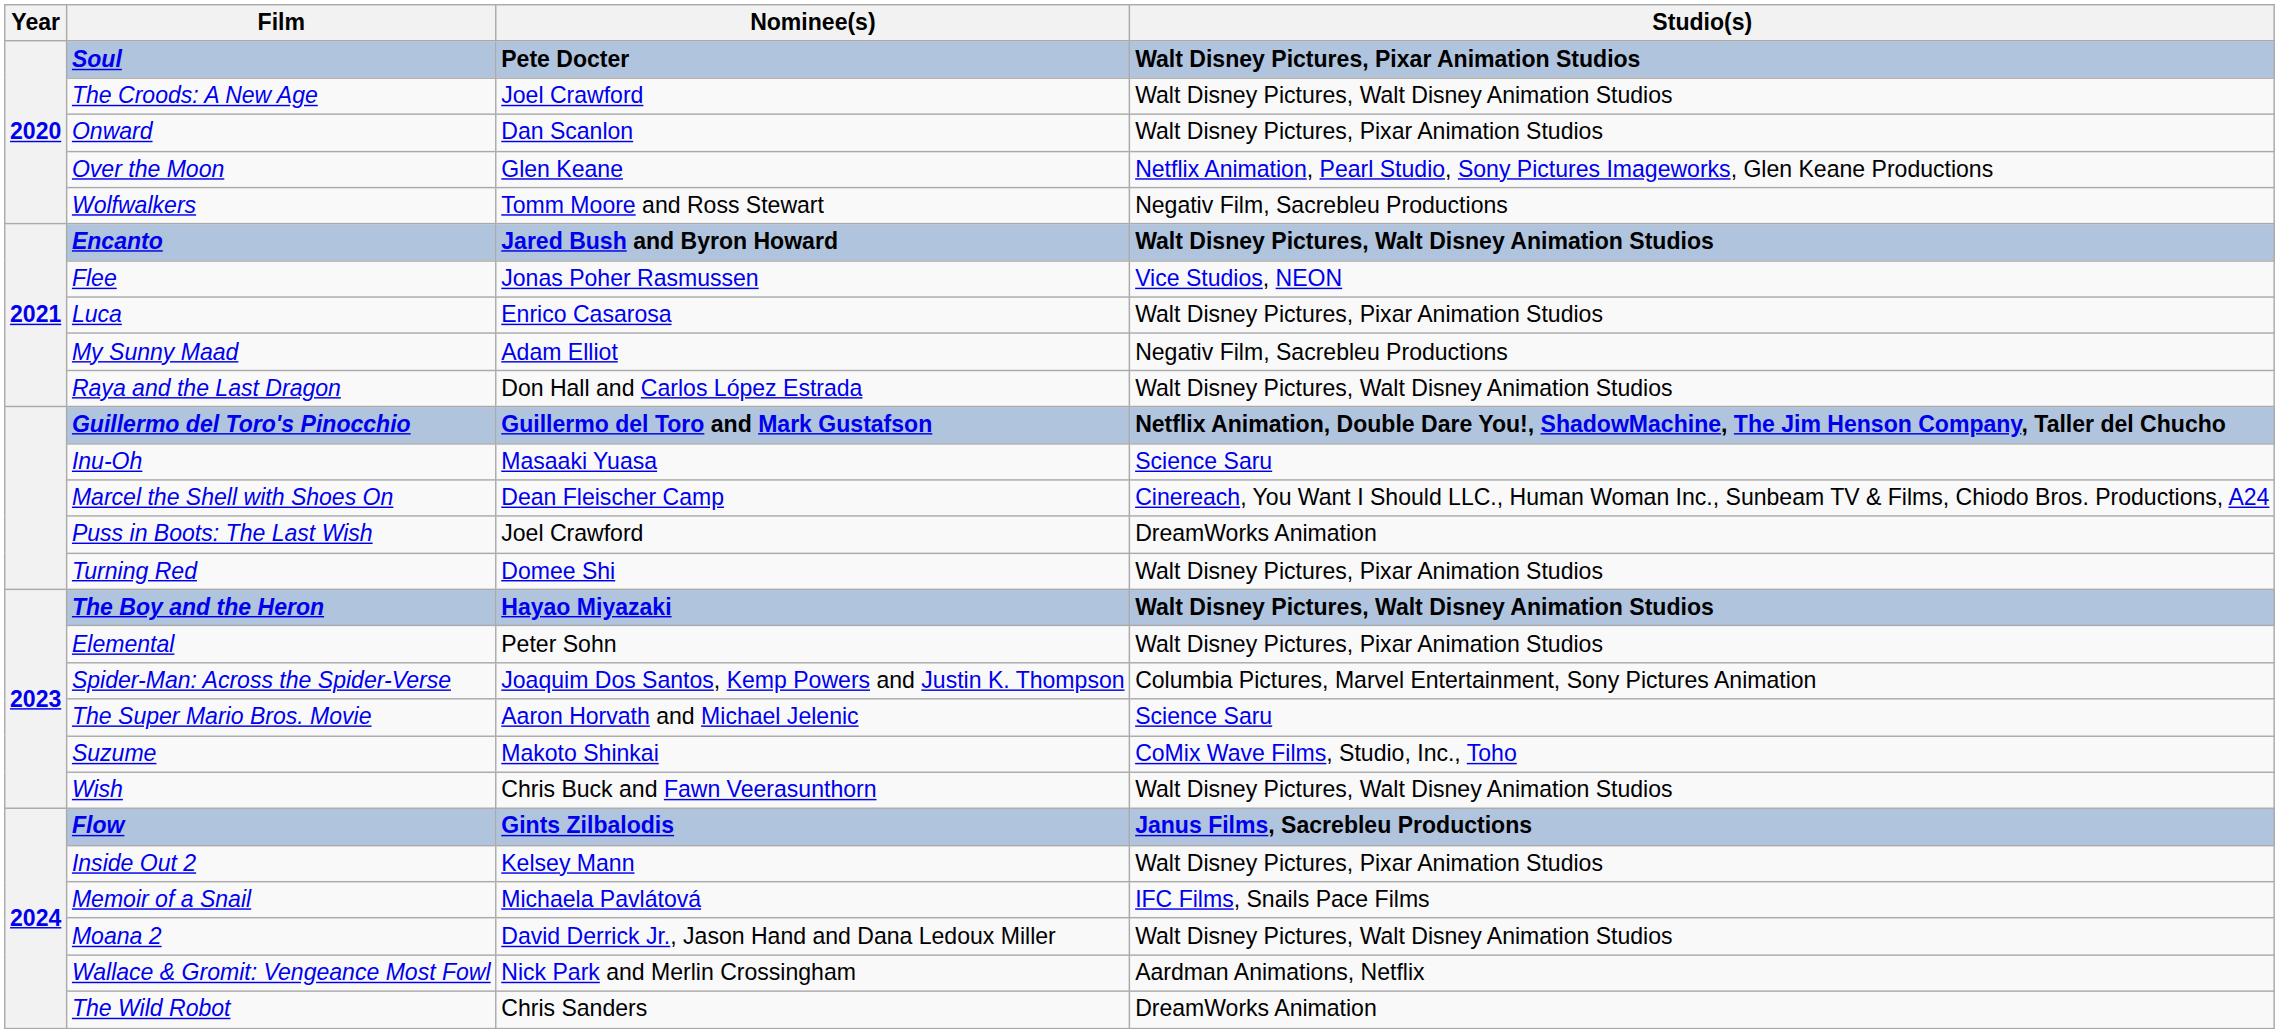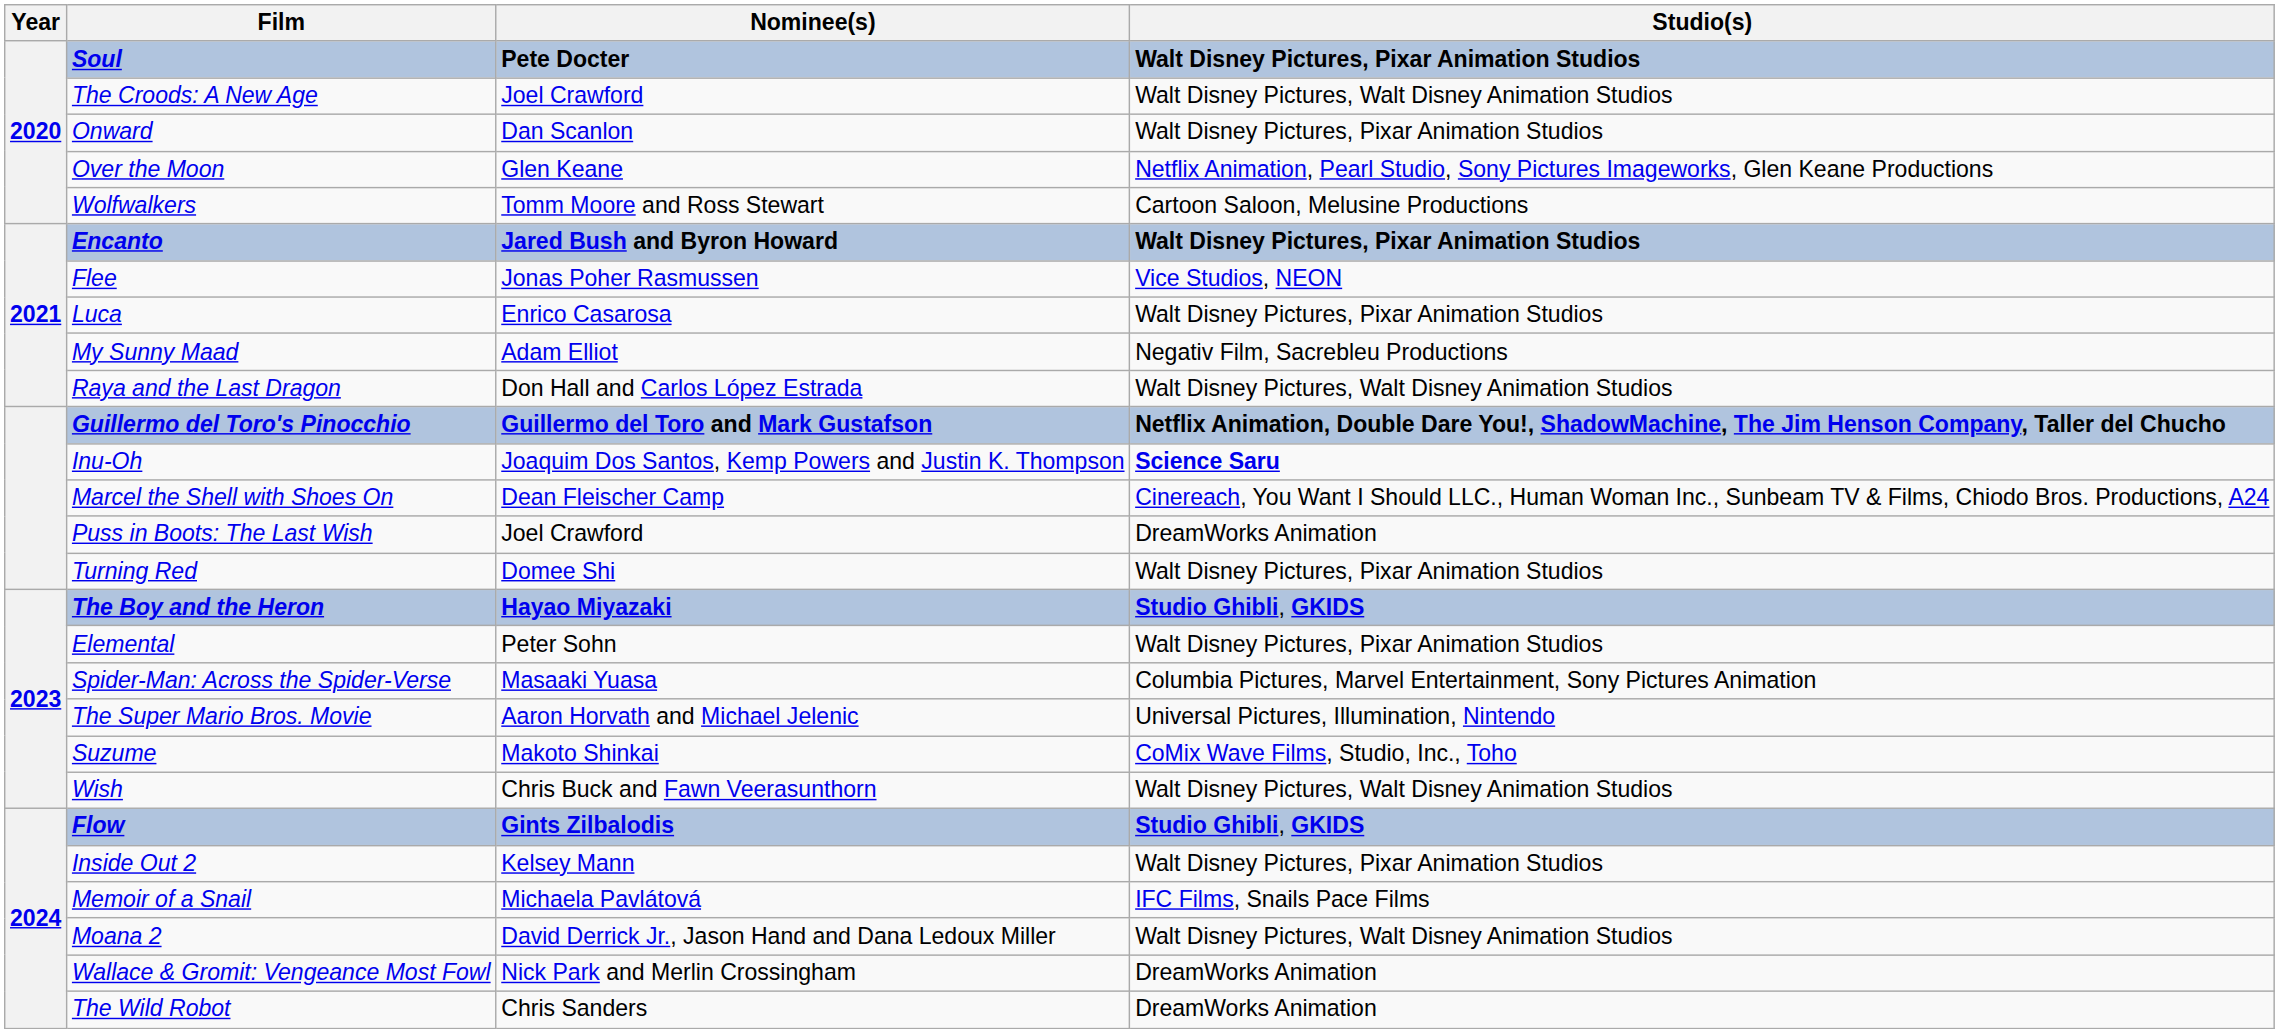Wolfwalkers | Studio(s): Negativ Film, Sacrebleu Productions -> Cartoon Saloon, Melusine Productions
Encanto | Studio(s): Walt Disney Pictures, Walt Disney Animation Studios -> Walt Disney Pictures, Pixar Animation Studios
Inu-Oh | Nominee(s): Masaaki Yuasa -> Joaquim Dos Santos, Kemp Powers and Justin K. Thompson
Inu-Oh | Studio(s): normal -> bold
The Boy and the Heron | Studio(s): Walt Disney Pictures, Walt Disney Animation Studios -> Studio Ghibli, GKIDS
Spider-Man: Across the Spider-Verse | Nominee(s): Joaquim Dos Santos, Kemp Powers and Justin K. Thompson -> Masaaki Yuasa
The Super Mario Bros. Movie | Studio(s): Science Saru -> Universal Pictures, Illumination, Nintendo
Flow | Studio(s): Janus Films, Sacrebleu Productions -> Studio Ghibli, GKIDS
Wallace & Gromit: Vengeance Most Fowl | Studio(s): Aardman Animations, Netflix -> DreamWorks Animation
